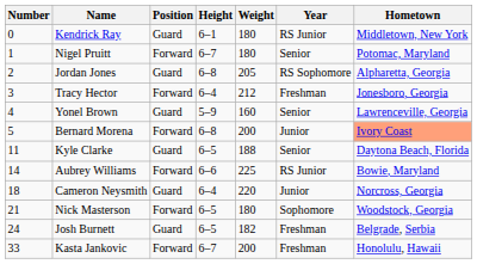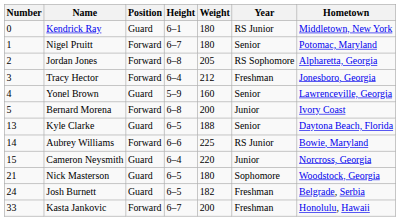Jordan Jones | Position: Guard -> Forward
Bernard Morena | Hometown: lightsalmon background -> no background
Kyle Clarke | Number: 11 -> 13
Cameron Neysmith | Number: 18 -> 15
Nick Masterson | Position: Forward -> Guard
